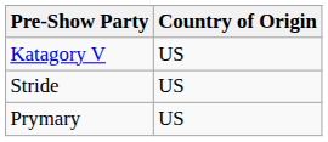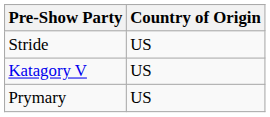rows swapped: Katagory V <-> Stride
